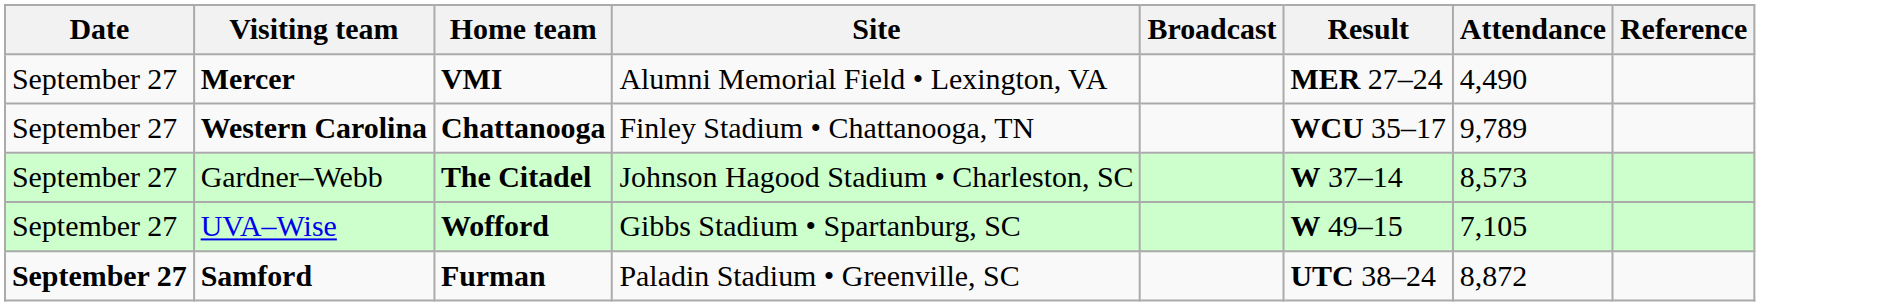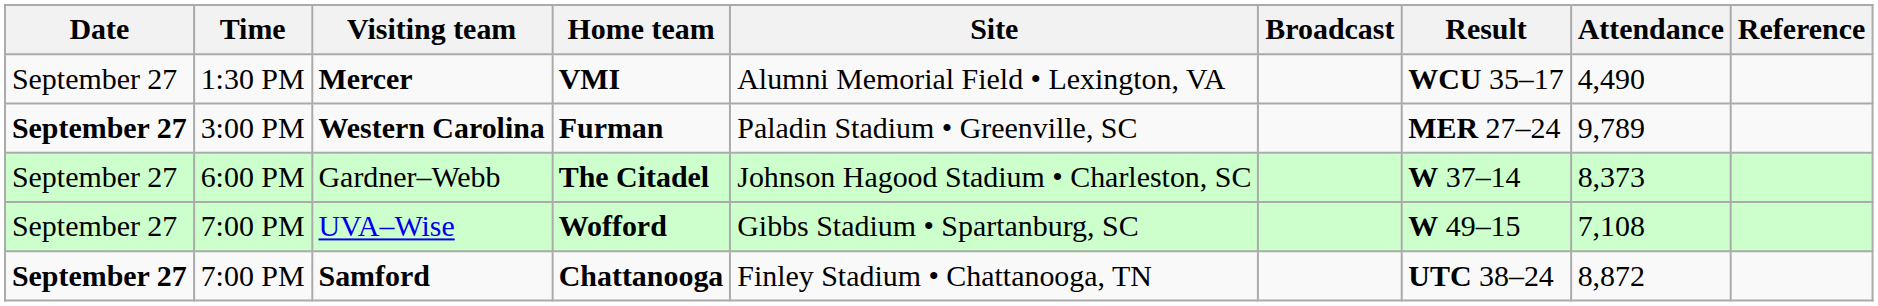+ column: Time | 1:30 PM | 3:00 PM | 6:00 PM | 7:00 PM | 7:00 PM
Mercer | Result: MER 27–24 -> WCU 35–17
Western Carolina | Date: normal -> bold
Western Carolina | Home team: Chattanooga -> Furman
Western Carolina | Site: Finley Stadium • Chattanooga, TN -> Paladin Stadium • Greenville, SC
Western Carolina | Result: WCU 35–17 -> MER 27–24
Gardner–Webb | Attendance: 8,573 -> 8,373
UVA–Wise | Attendance: 7,105 -> 7,108
Samford | Home team: Furman -> Chattanooga
Samford | Site: Paladin Stadium • Greenville, SC -> Finley Stadium • Chattanooga, TN
